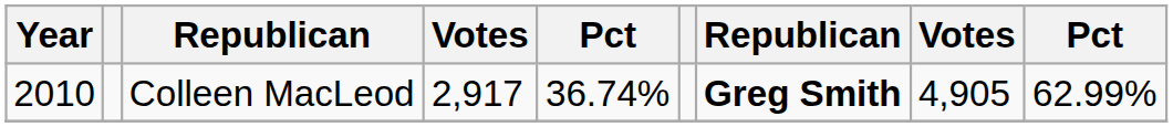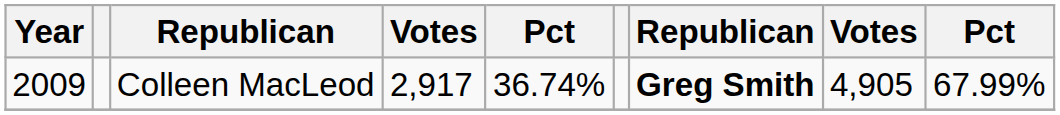Colleen MacLeod | Year: 2010 -> 2009
Colleen MacLeod | column 9: 62.99% -> 67.99%
